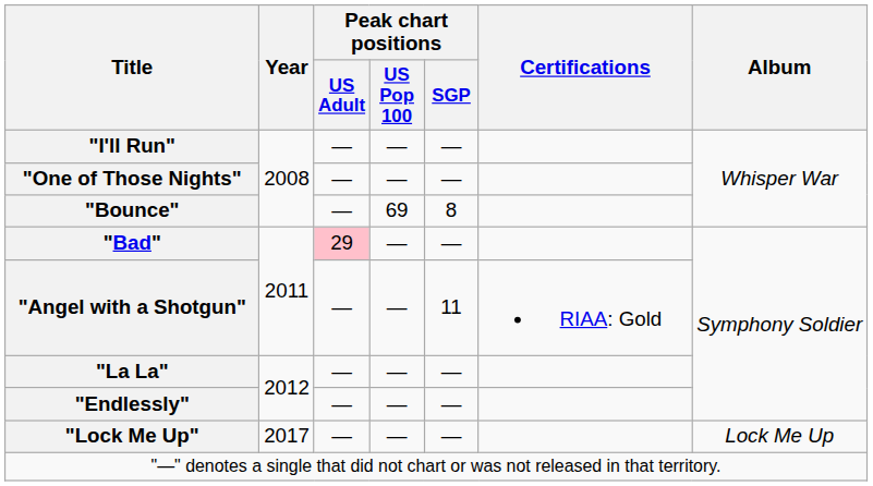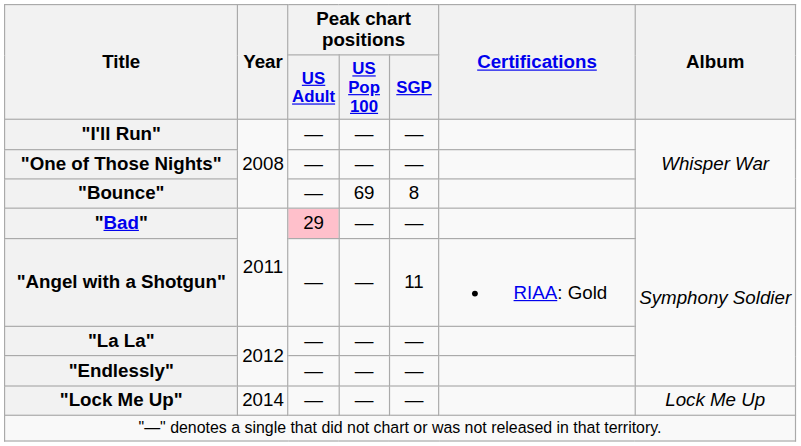"Lock Me Up" | Year: 2017 -> 2014
